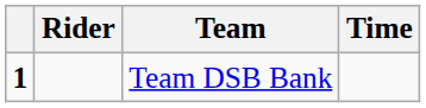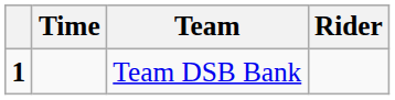columns swapped: Rider <-> Time
